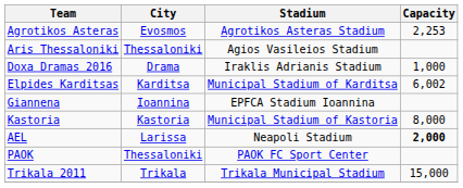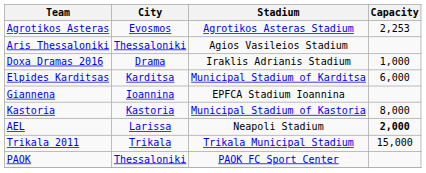Elpides Karditsas | Capacity: 6,002 -> 6,000
rows swapped: PAOK <-> Trikala 2011
